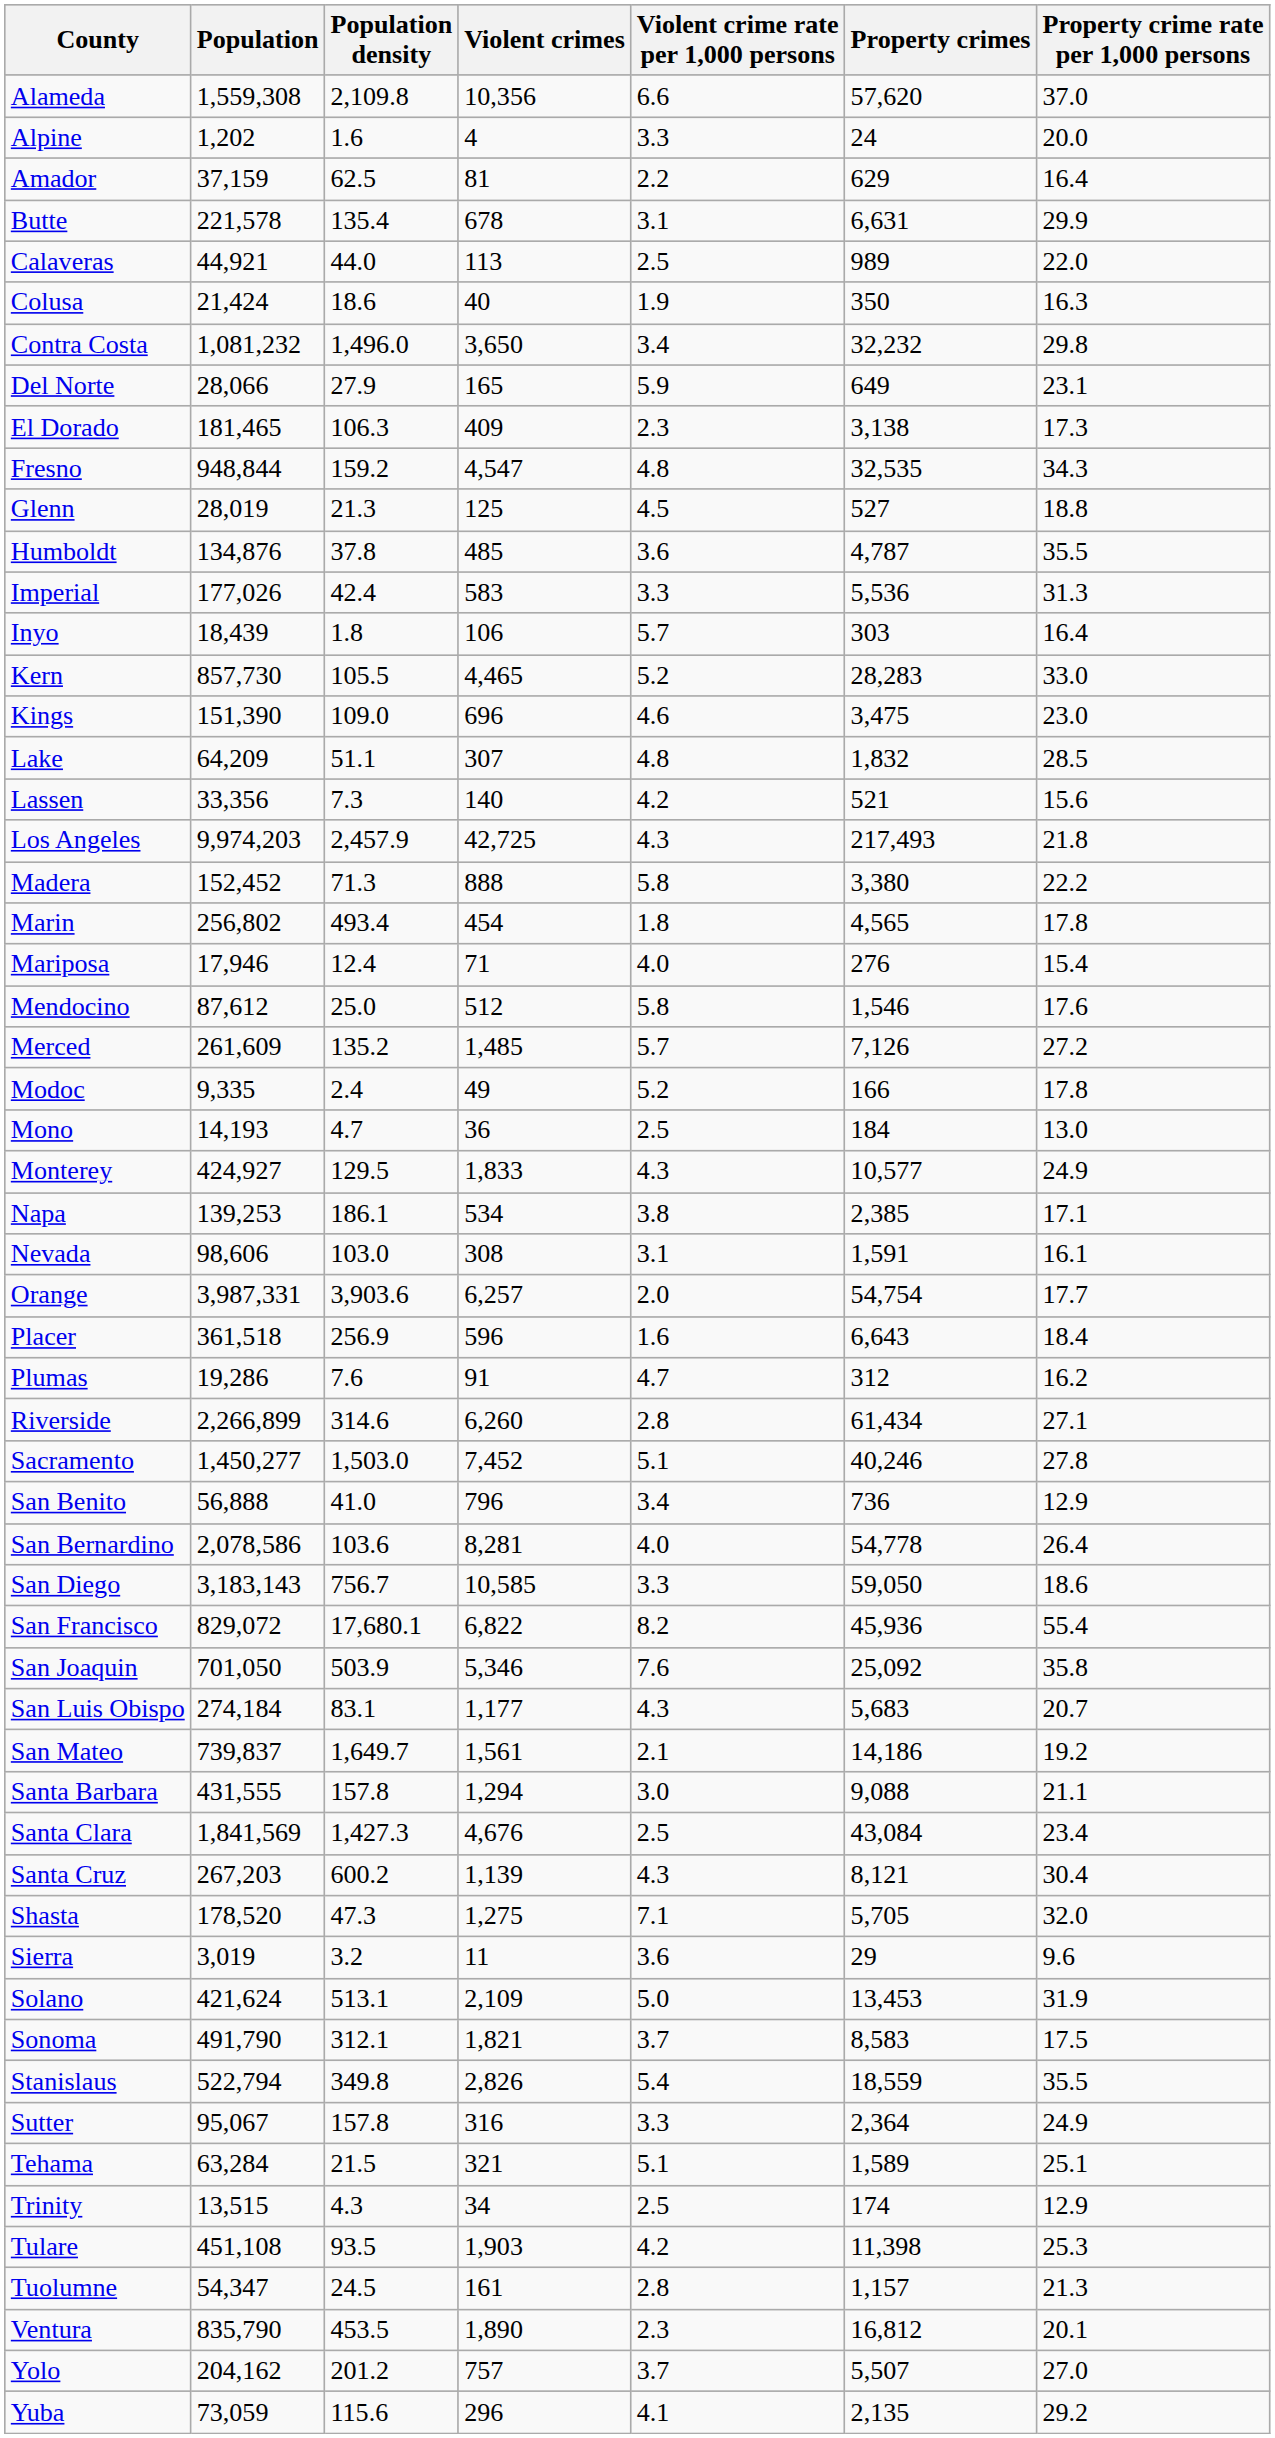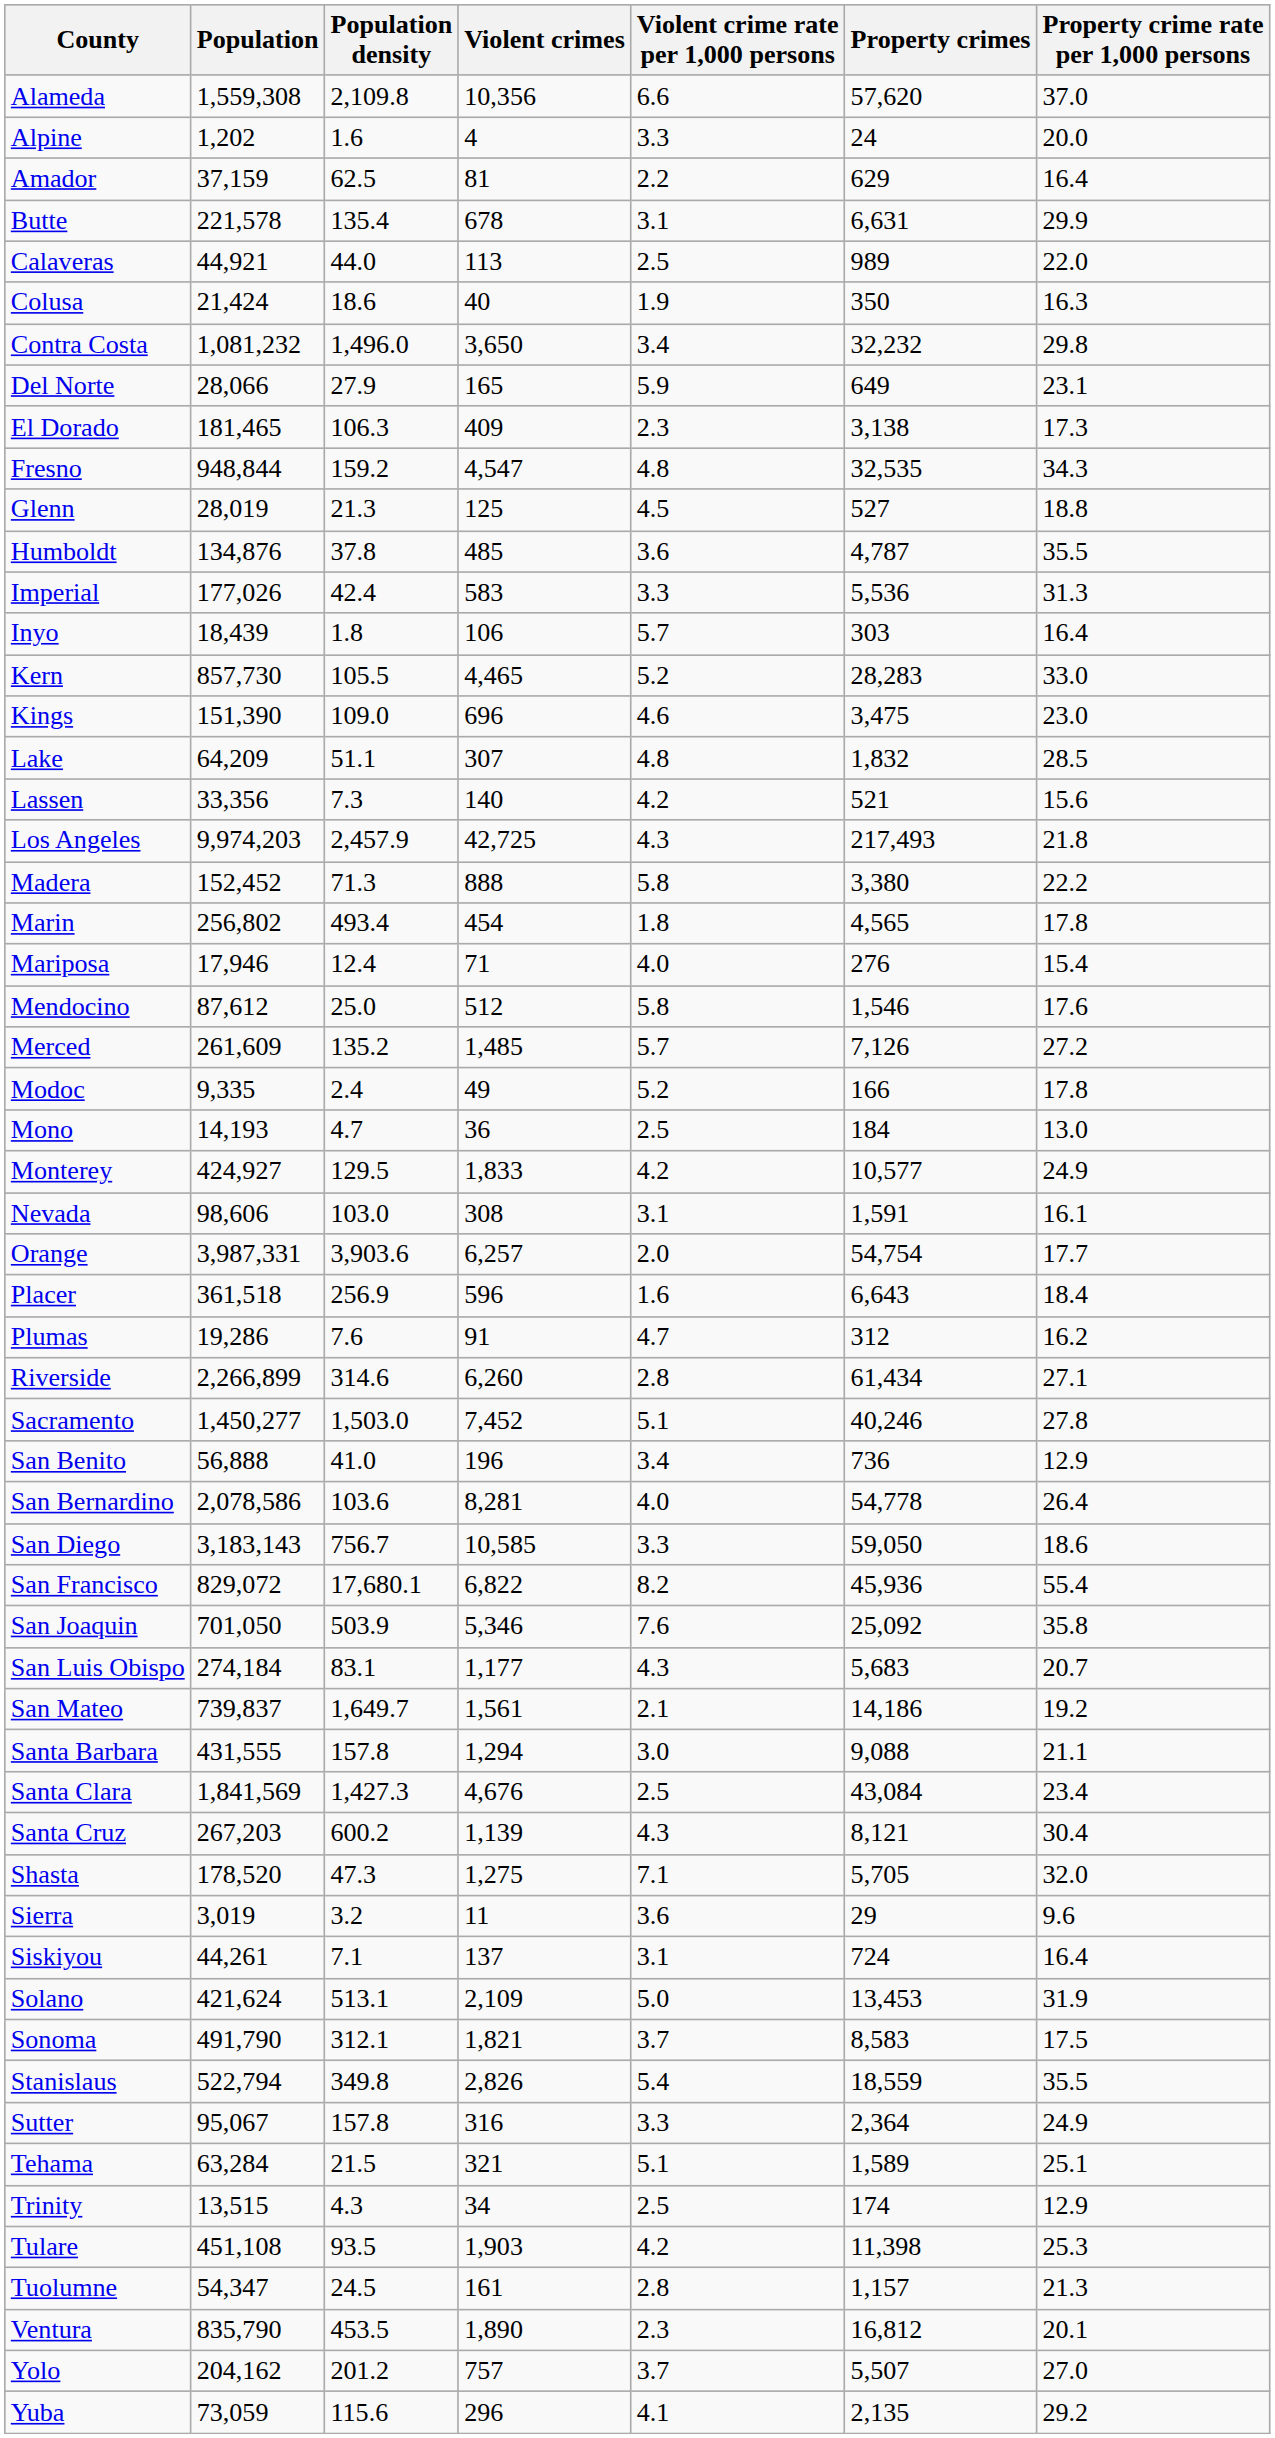Monterey | Violent crime rate per 1,000 persons: 4.3 -> 4.2
- row: Napa | 139,253 | 186.1 | 534 | 3.8 | 2,385 | 17.1
San Benito | Violent crimes: 796 -> 196
+ row: Siskiyou | 44,261 | 7.1 | 137 | 3.1 | 724 | 16.4
